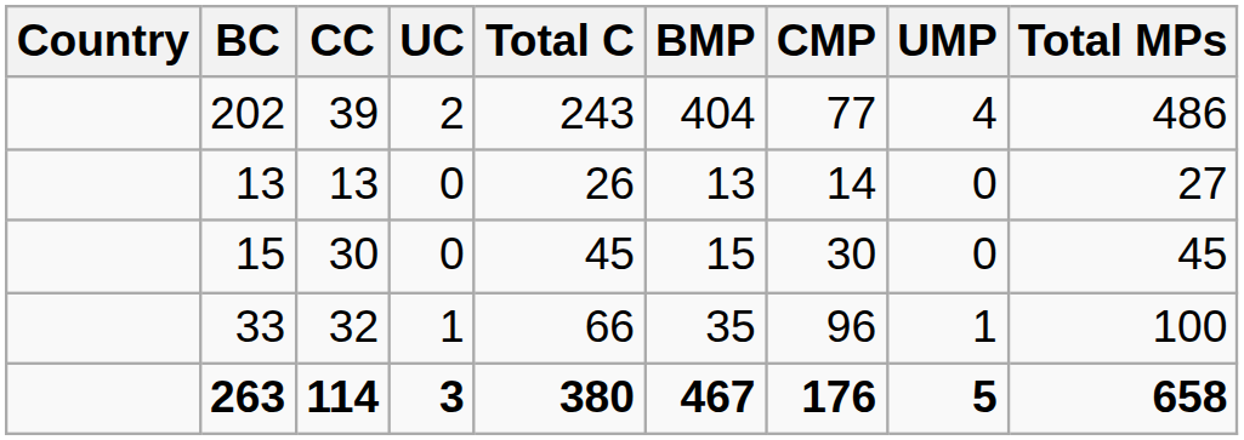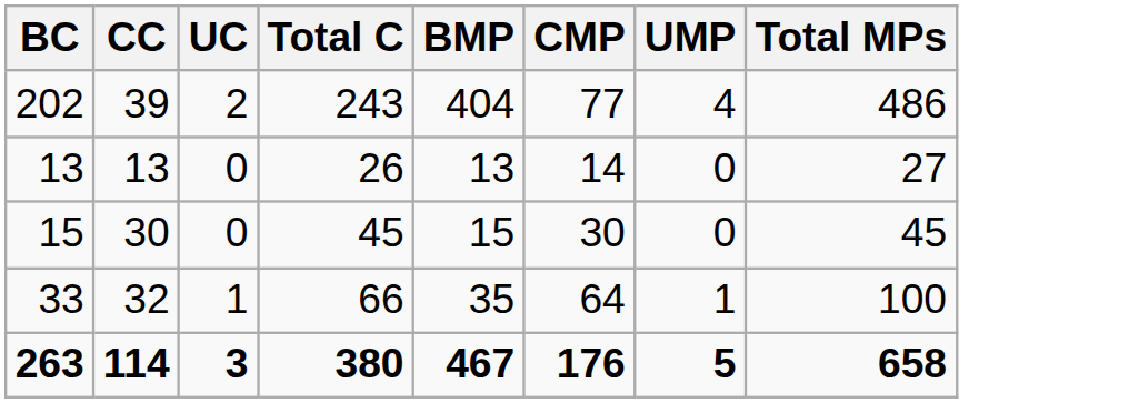- column: Country
33 | CMP: 96 -> 64
